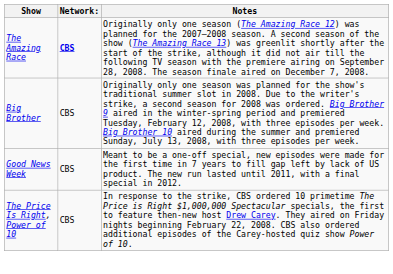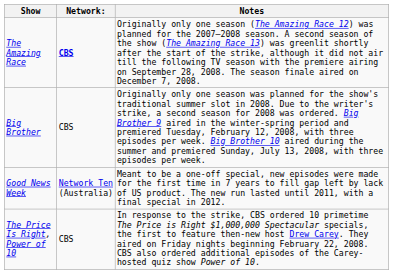Good News Week | Network:: CBS -> Network Ten (Australia)
